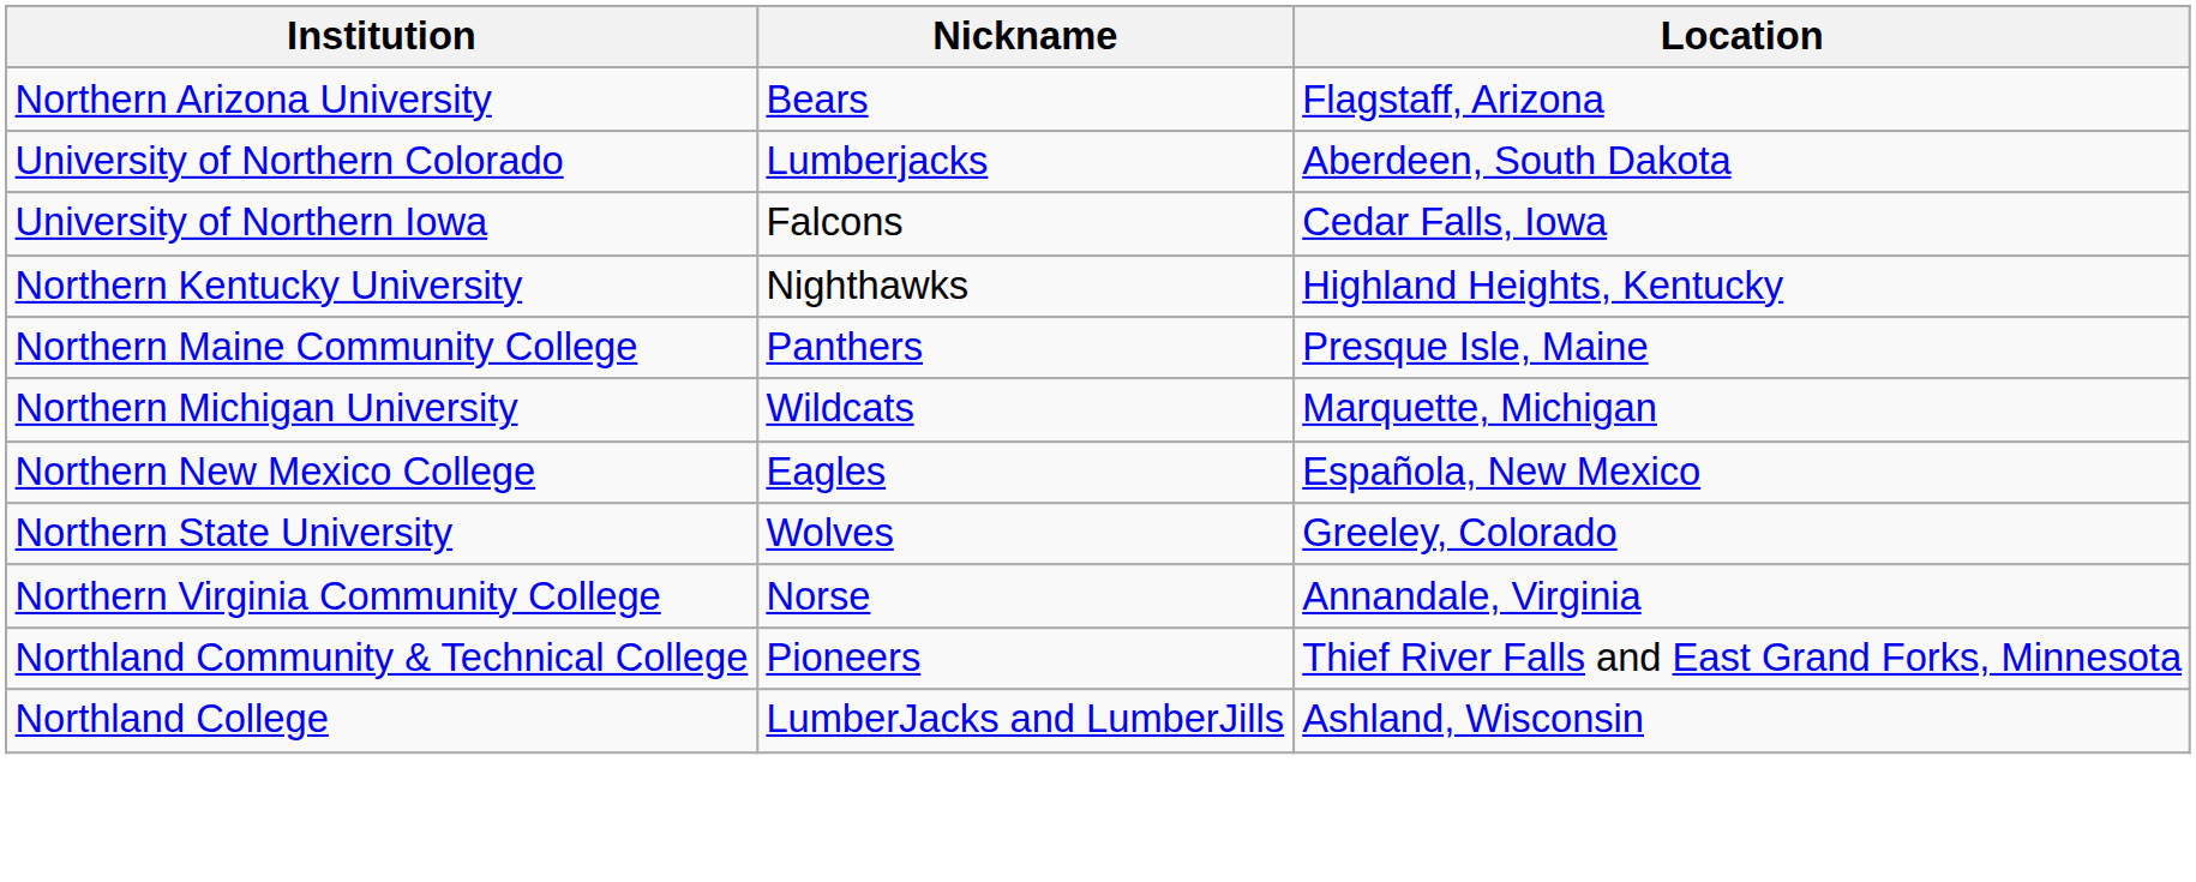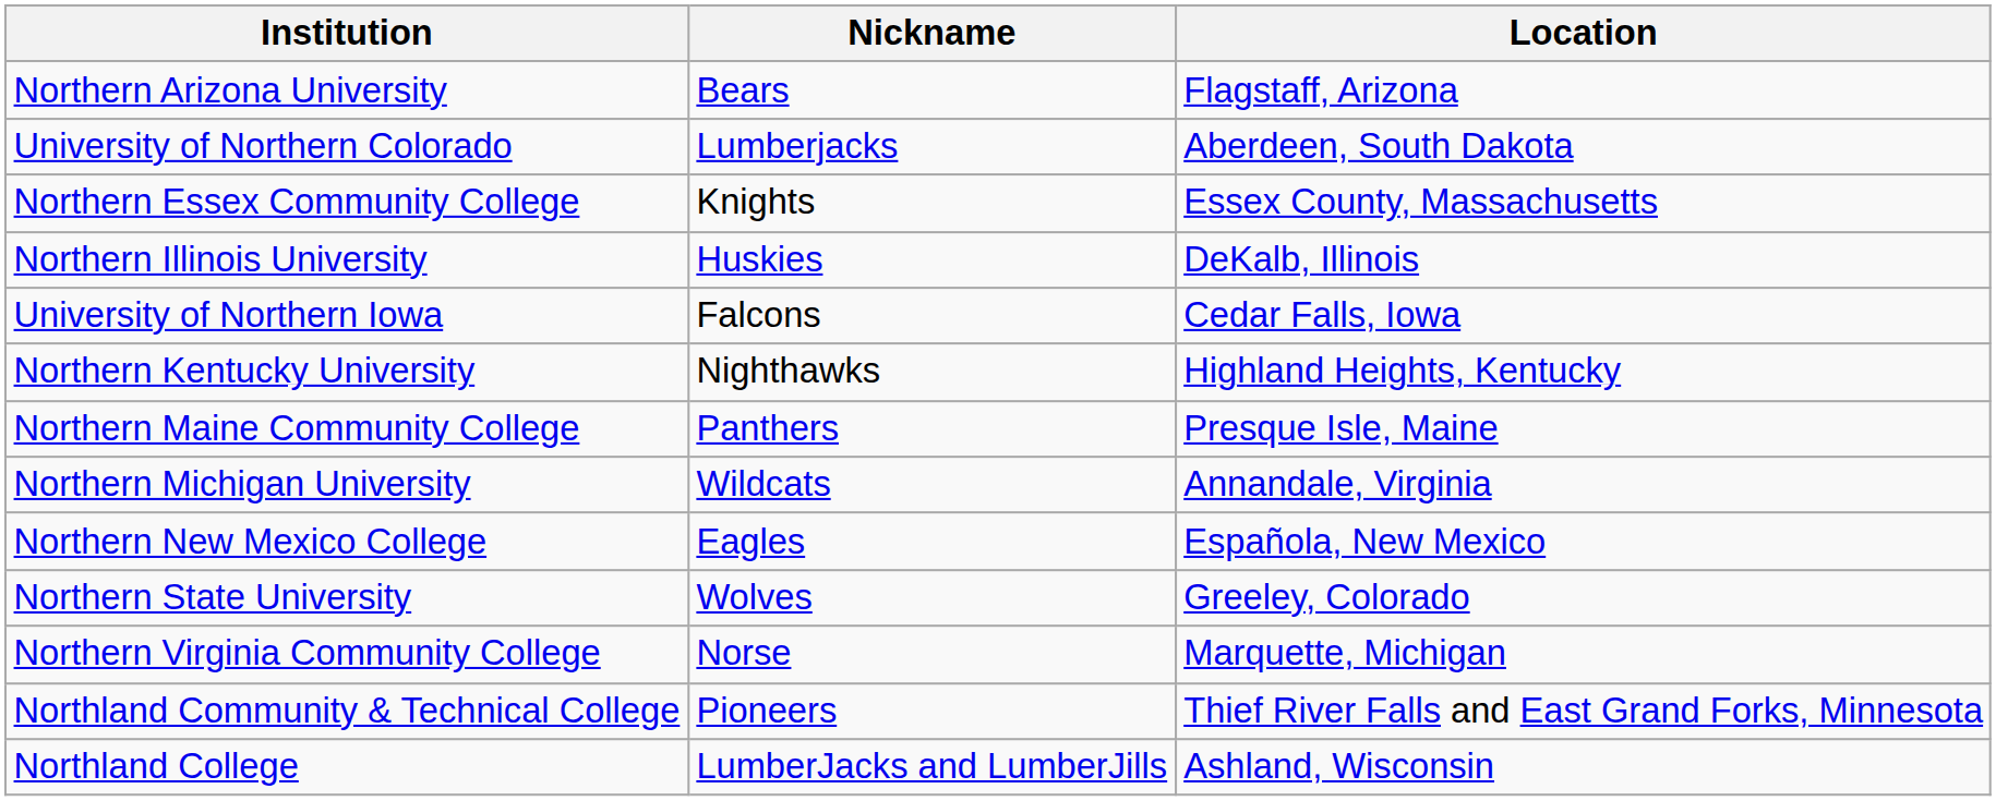+ row: Northern Essex Community College | Knights | Essex County, Massachusetts
+ row: Northern Illinois University | Huskies | DeKalb, Illinois
Northern Michigan University | Location: Marquette, Michigan -> Annandale, Virginia
Northern Virginia Community College | Location: Annandale, Virginia -> Marquette, Michigan
